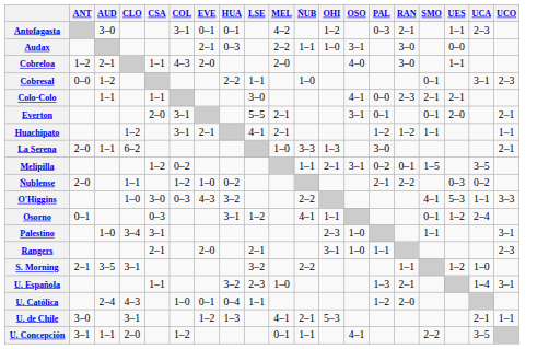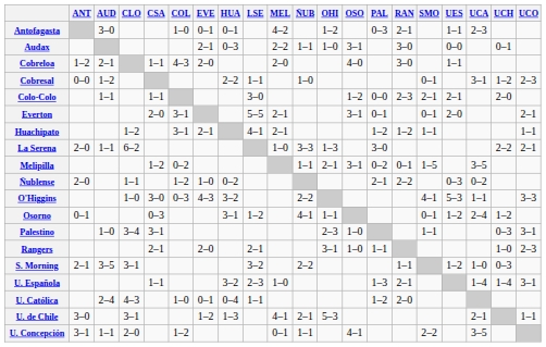+ column: UCH | 0–1 | 1–2 | 2–0 | 2–2 | 1–2 | 0–3 | 1–0 | 0–3 | 1–4
Antofagasta | COL: 3–1 -> 1–0
Colo-Colo | OSO: 4–1 -> 1–2
